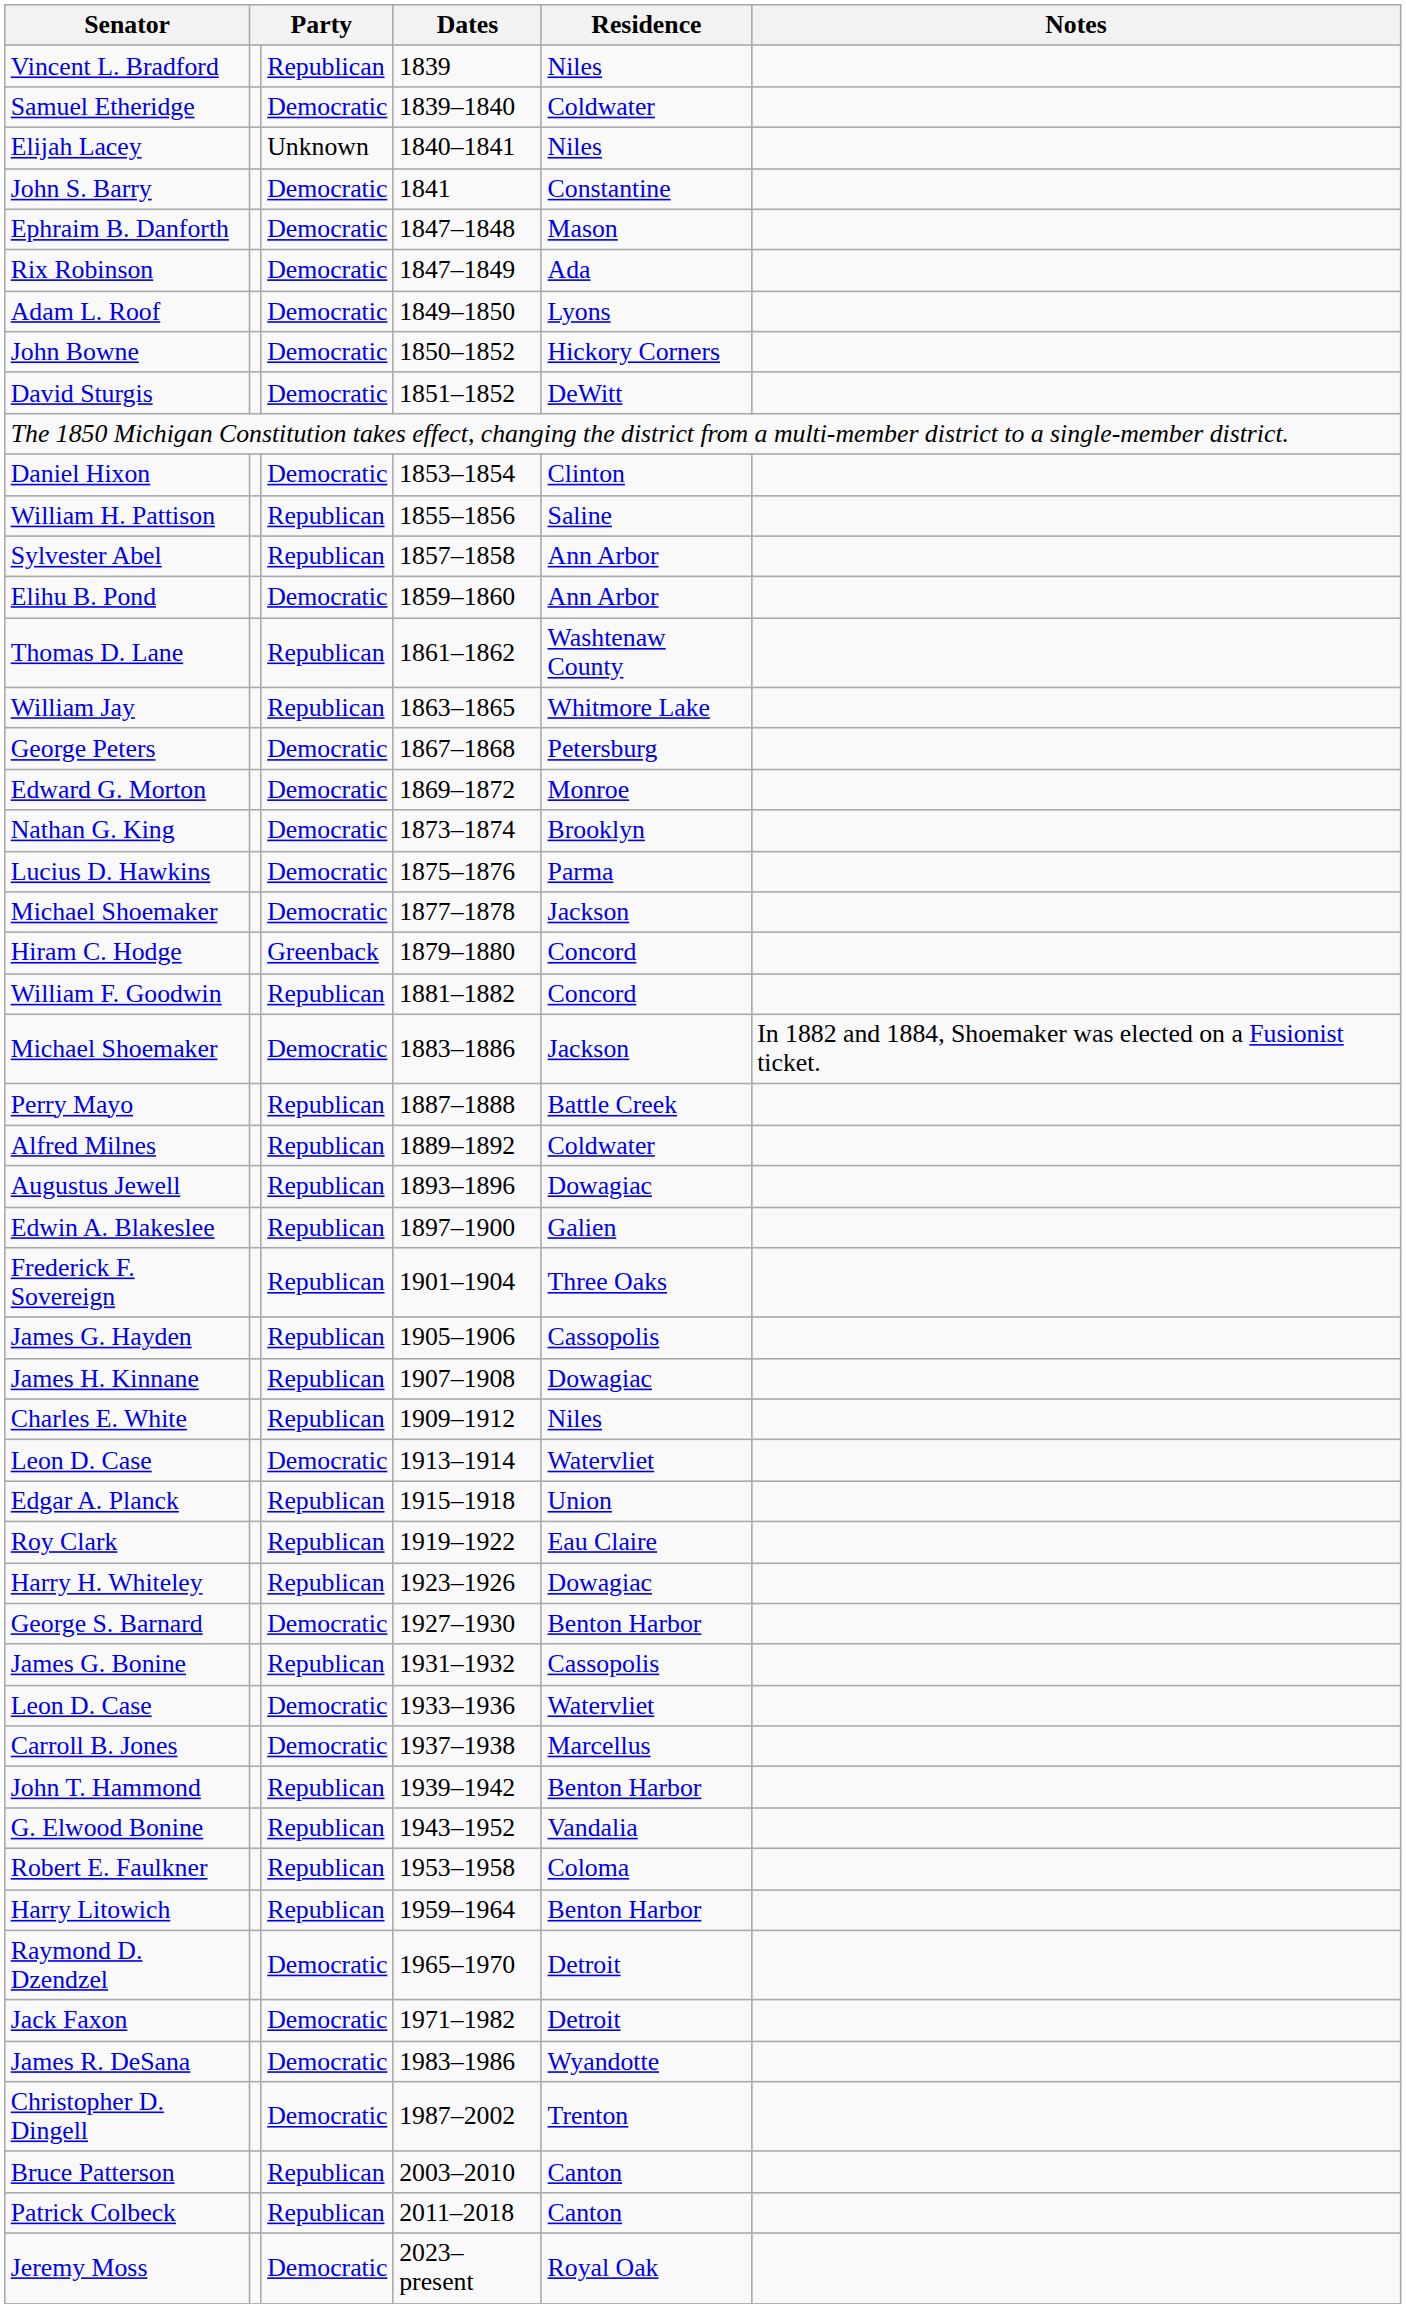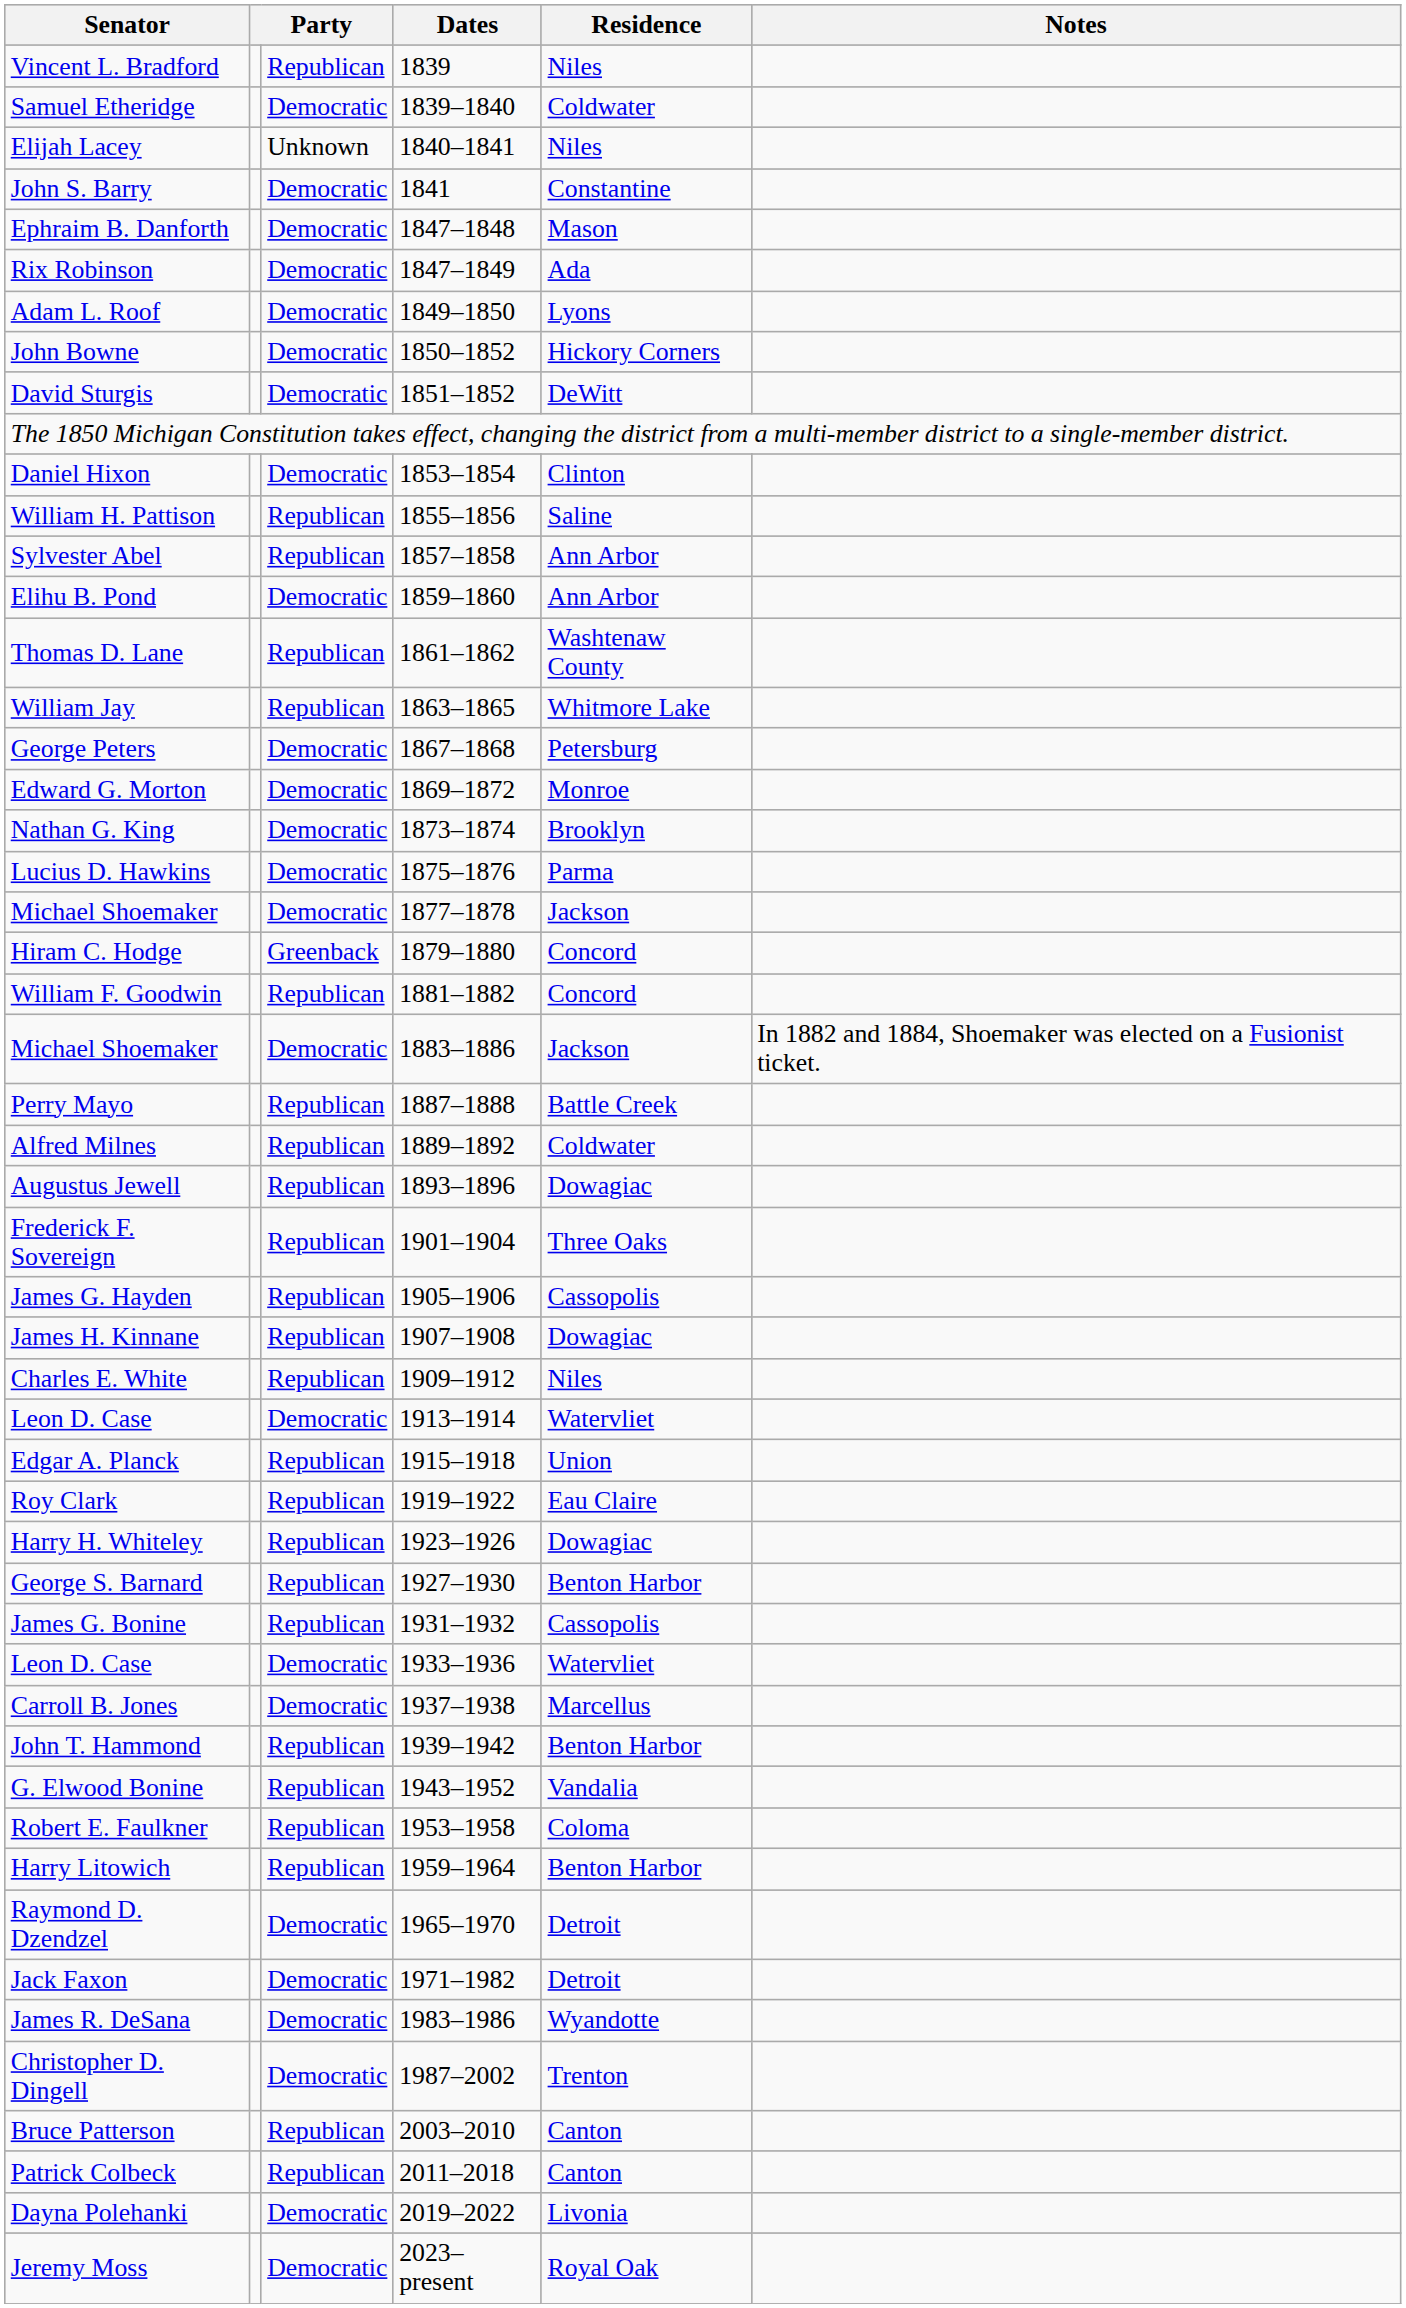- row: Edwin A. Blakeslee | Republican | 1897–1900 | Galien
George S. Barnard | column 3: Democratic -> Republican
+ row: Dayna Polehanki | Democratic | 2019–2022 | Livonia
